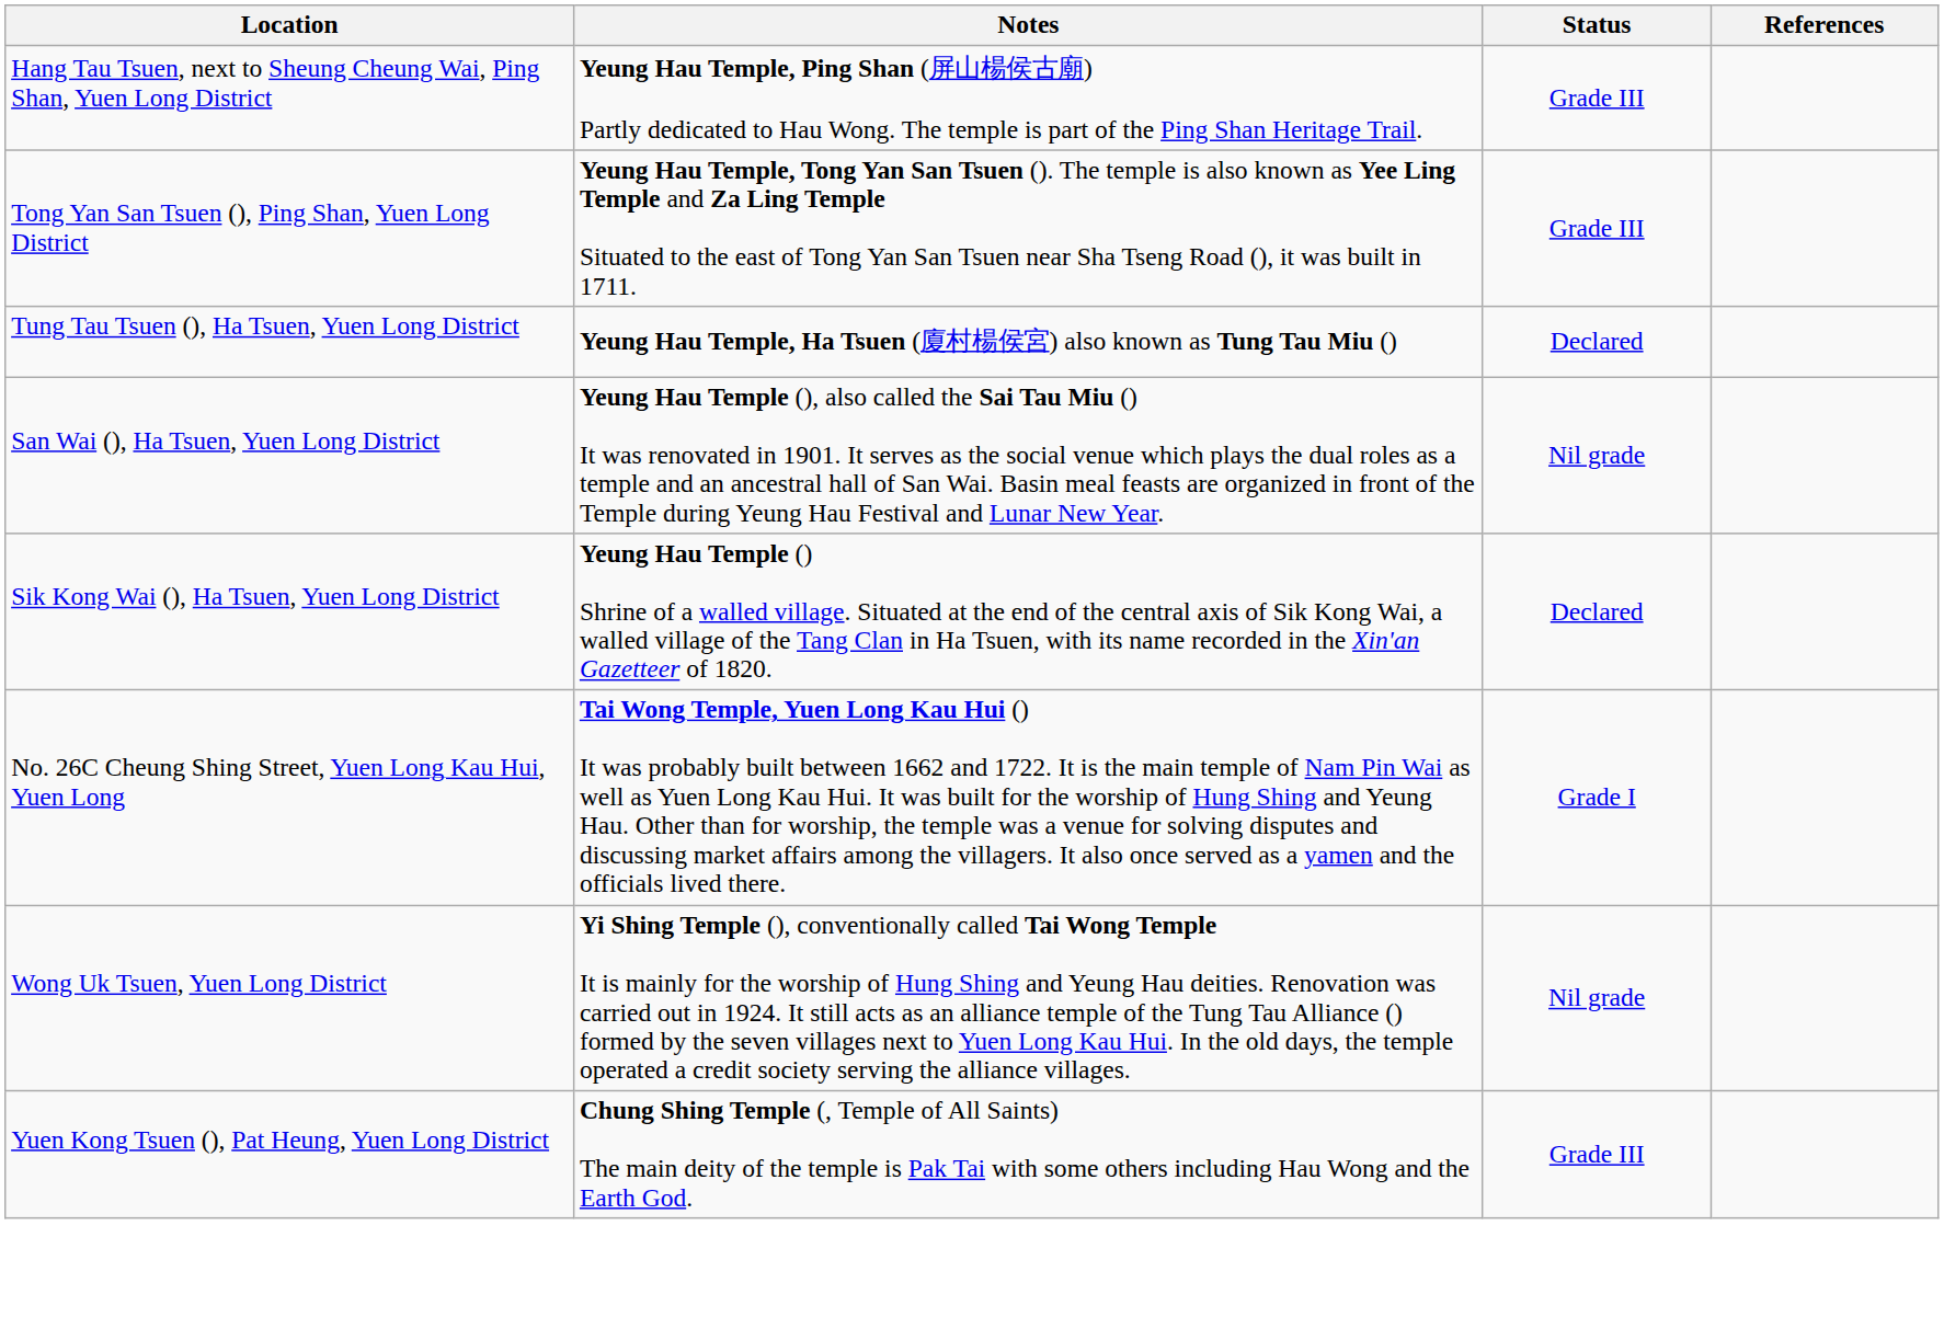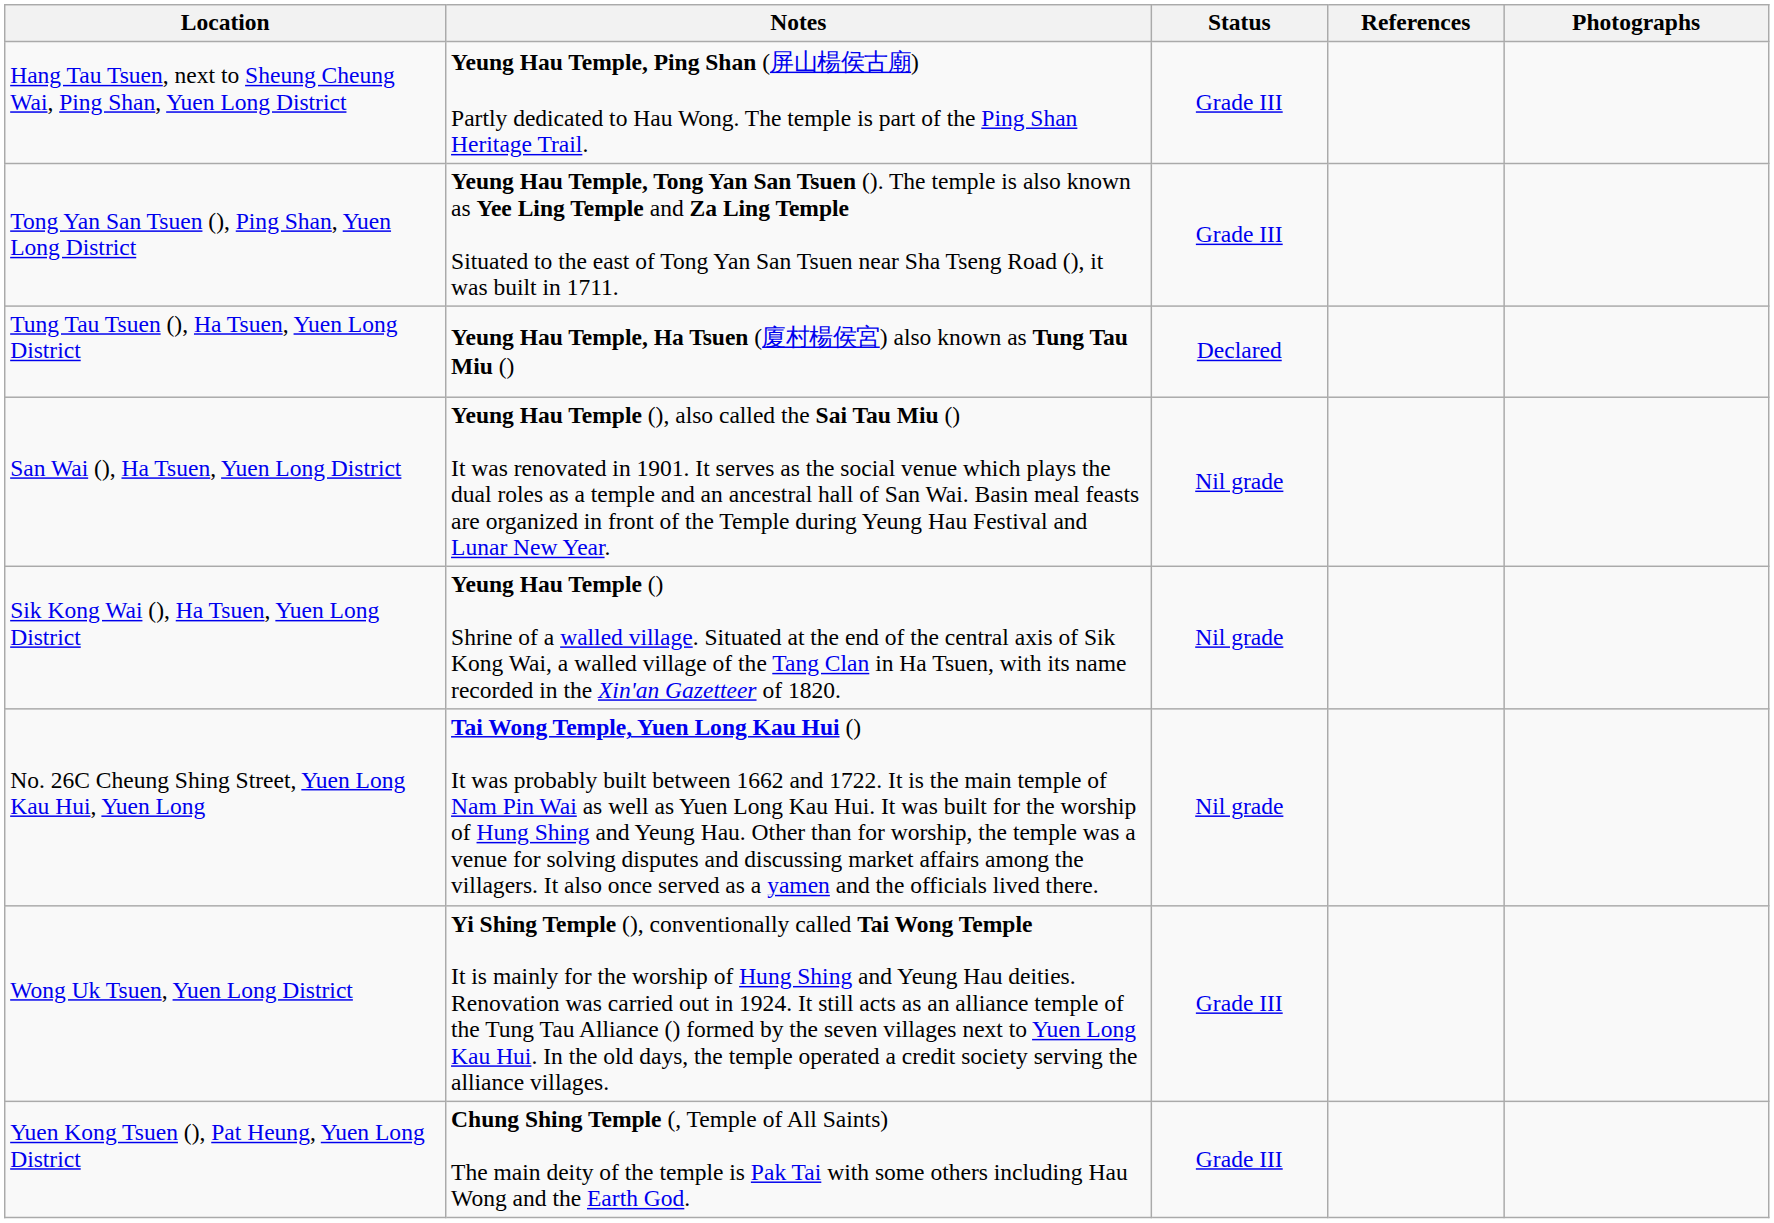+ column: Photographs
Sik Kong Wai (), Ha Tsuen, Yuen Long District | Status: Declared -> Nil grade
No. 26C Cheung Shing Street, Yuen Long Kau Hui, Yuen Long | Status: Grade I -> Nil grade
Wong Uk Tsuen, Yuen Long District | Status: Nil grade -> Grade III
